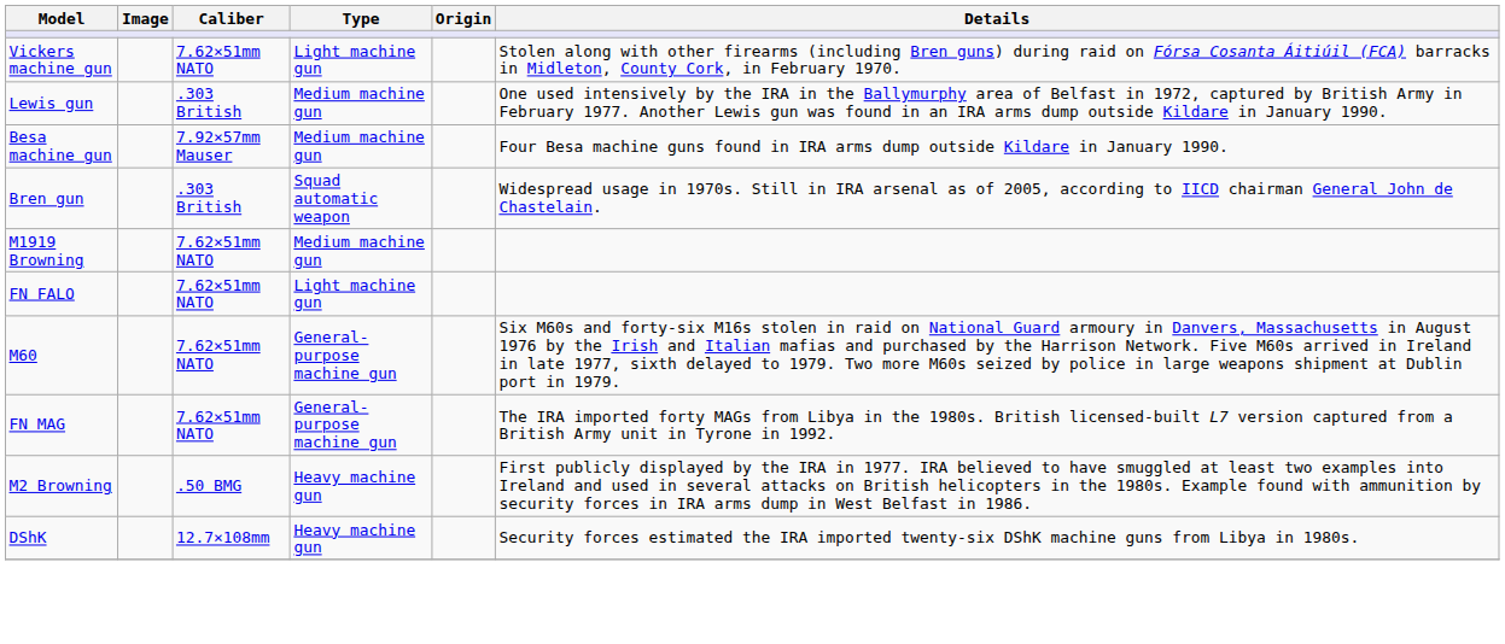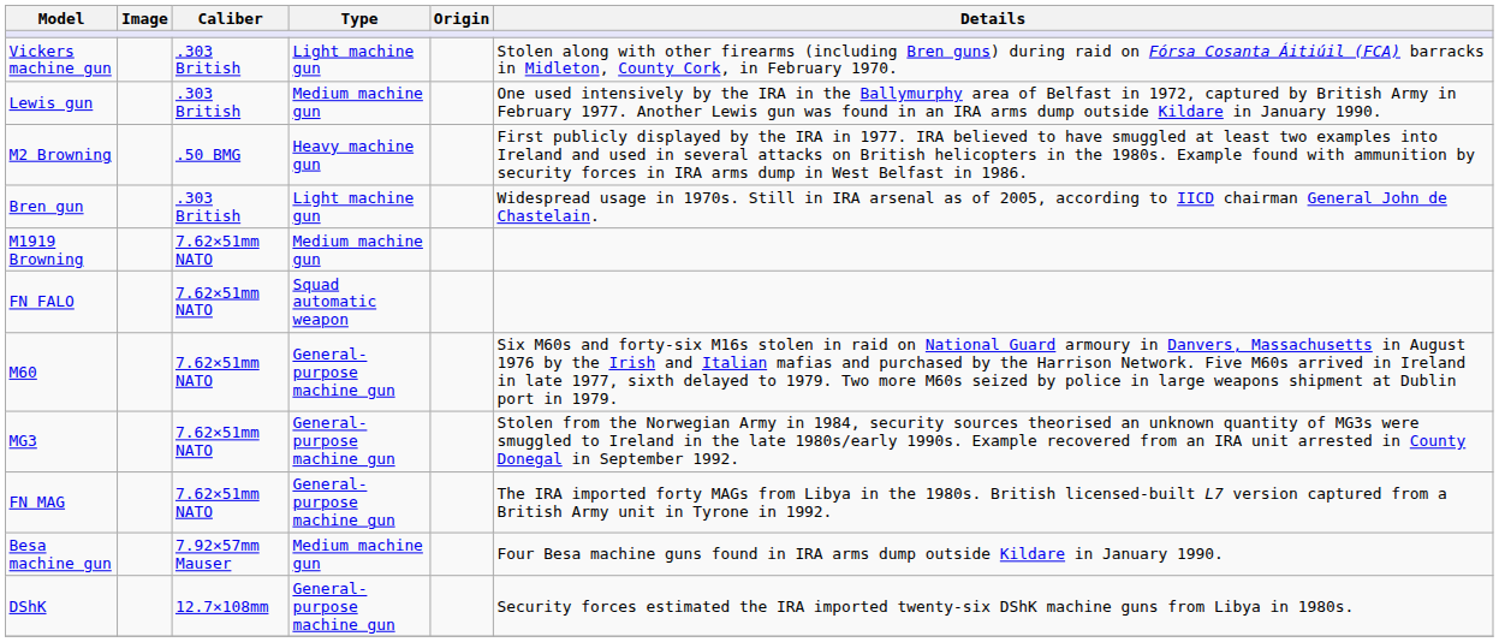Vickers machine gun | Caliber: 7.62×51mm NATO -> .303 British
rows swapped: Besa machine gun <-> M2 Browning
Bren gun | Type: Squad automatic weapon -> Light machine gun
FN FALO | Type: Light machine gun -> Squad automatic weapon
+ row: MG3 | 7.62×51mm NATO | General-purpose machine gun | Stolen from the Norwegian Army in 1984, security sources theorised an unknown quantity of MG3s were smuggled to Ireland in the late 1980s/early 1990s. Example recovered from an IRA unit arrested in County Donegal in September 1992.
DShK | Type: Heavy machine gun -> General-purpose machine gun
